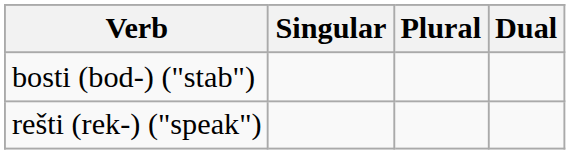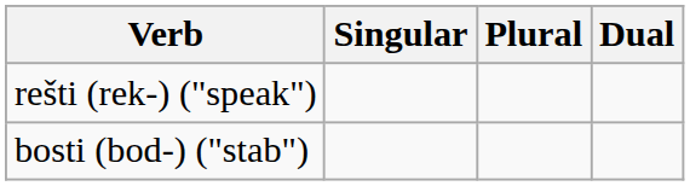rows swapped: bosti (bod-) ("stab") <-> rešti (rek-) ("speak")
